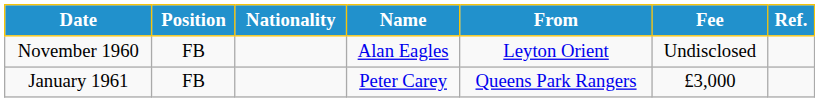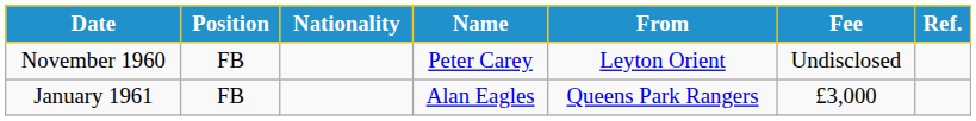November 1960 | Name: Alan Eagles -> Peter Carey
January 1961 | Name: Peter Carey -> Alan Eagles
